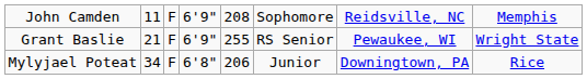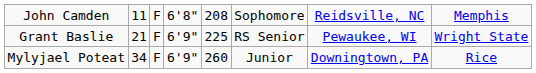John Camden | column 4: 6'9" -> 6'8"
Grant Baslie | column 5: 255 -> 225
Mylyjael Poteat | column 4: 6'8" -> 6'9"
Mylyjael Poteat | column 5: 206 -> 260
